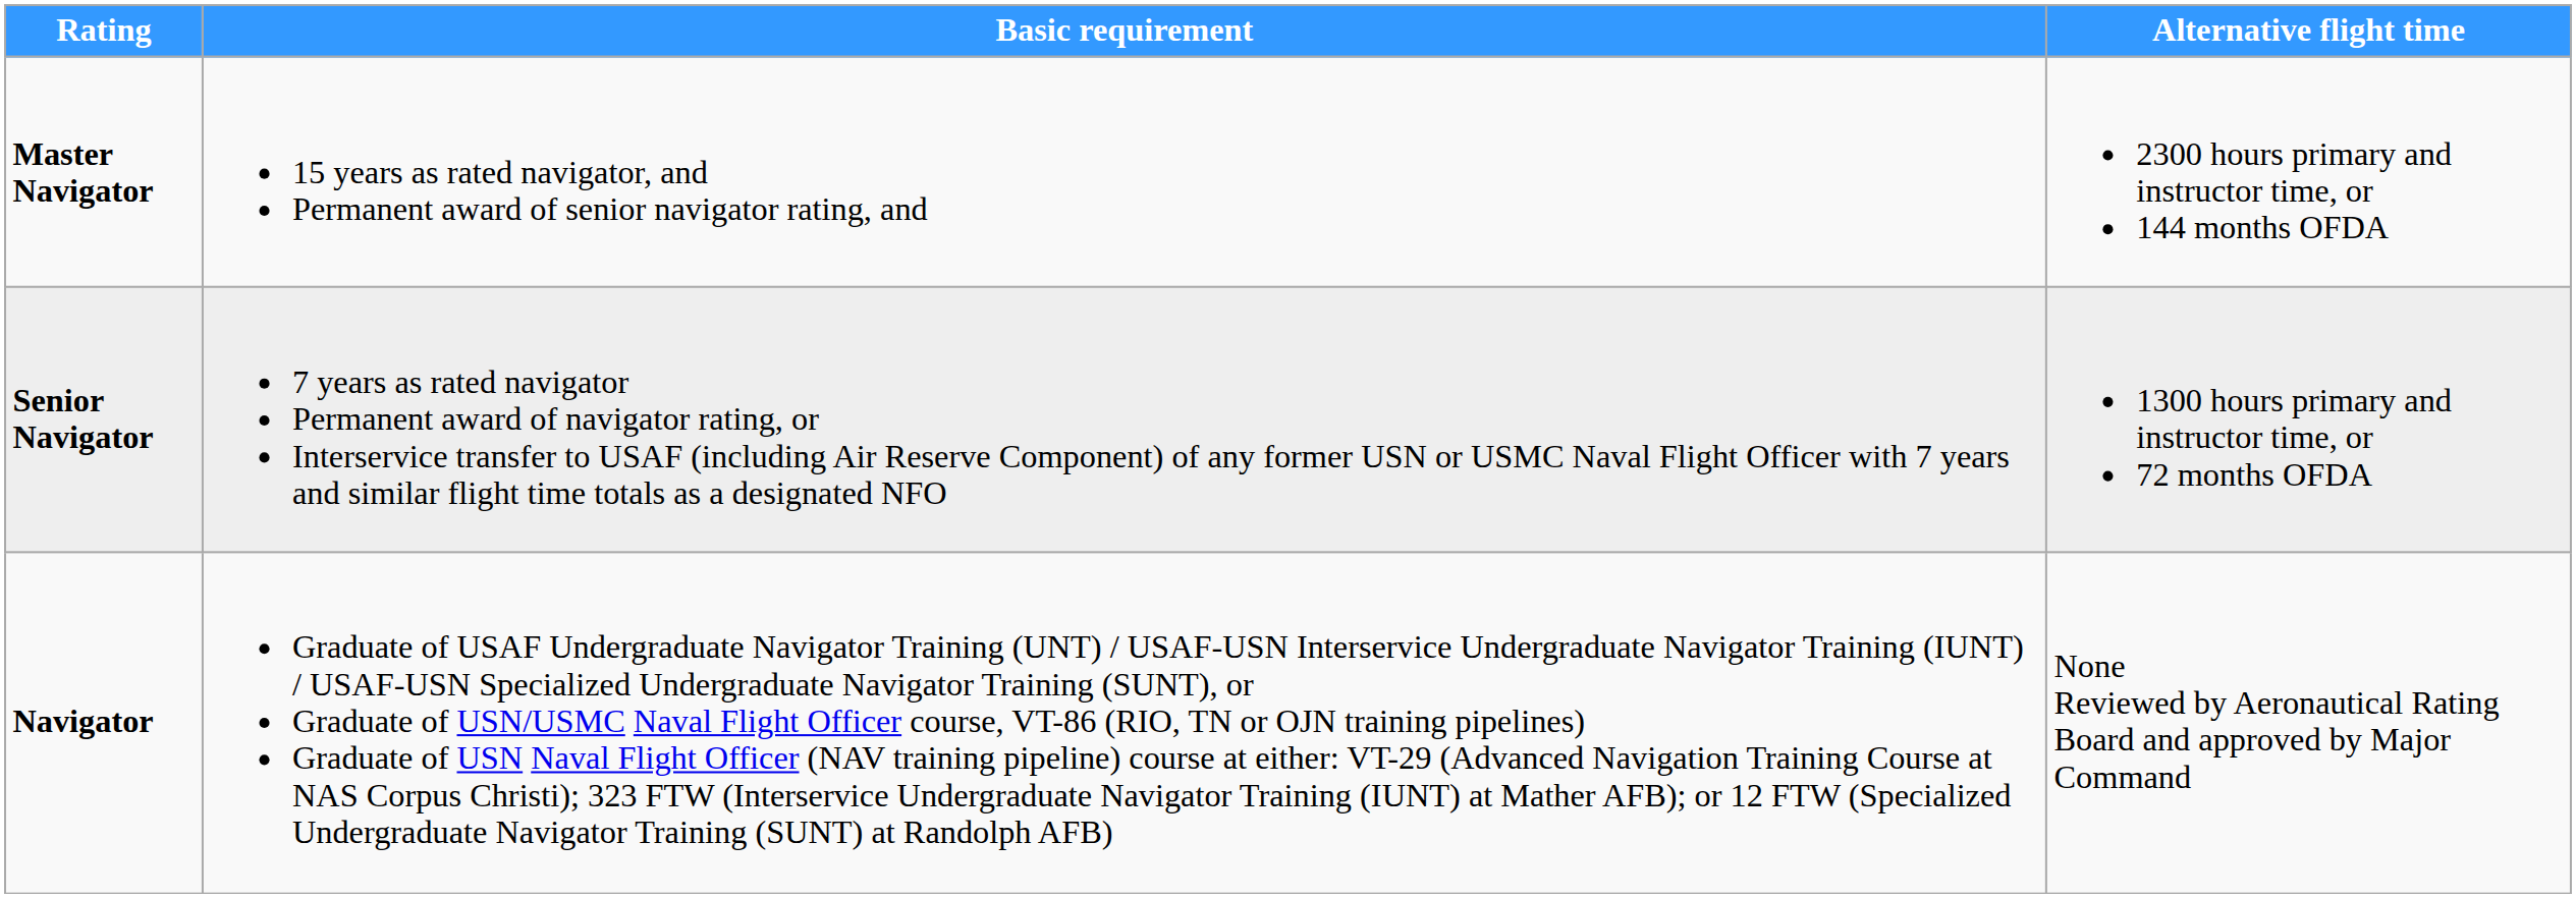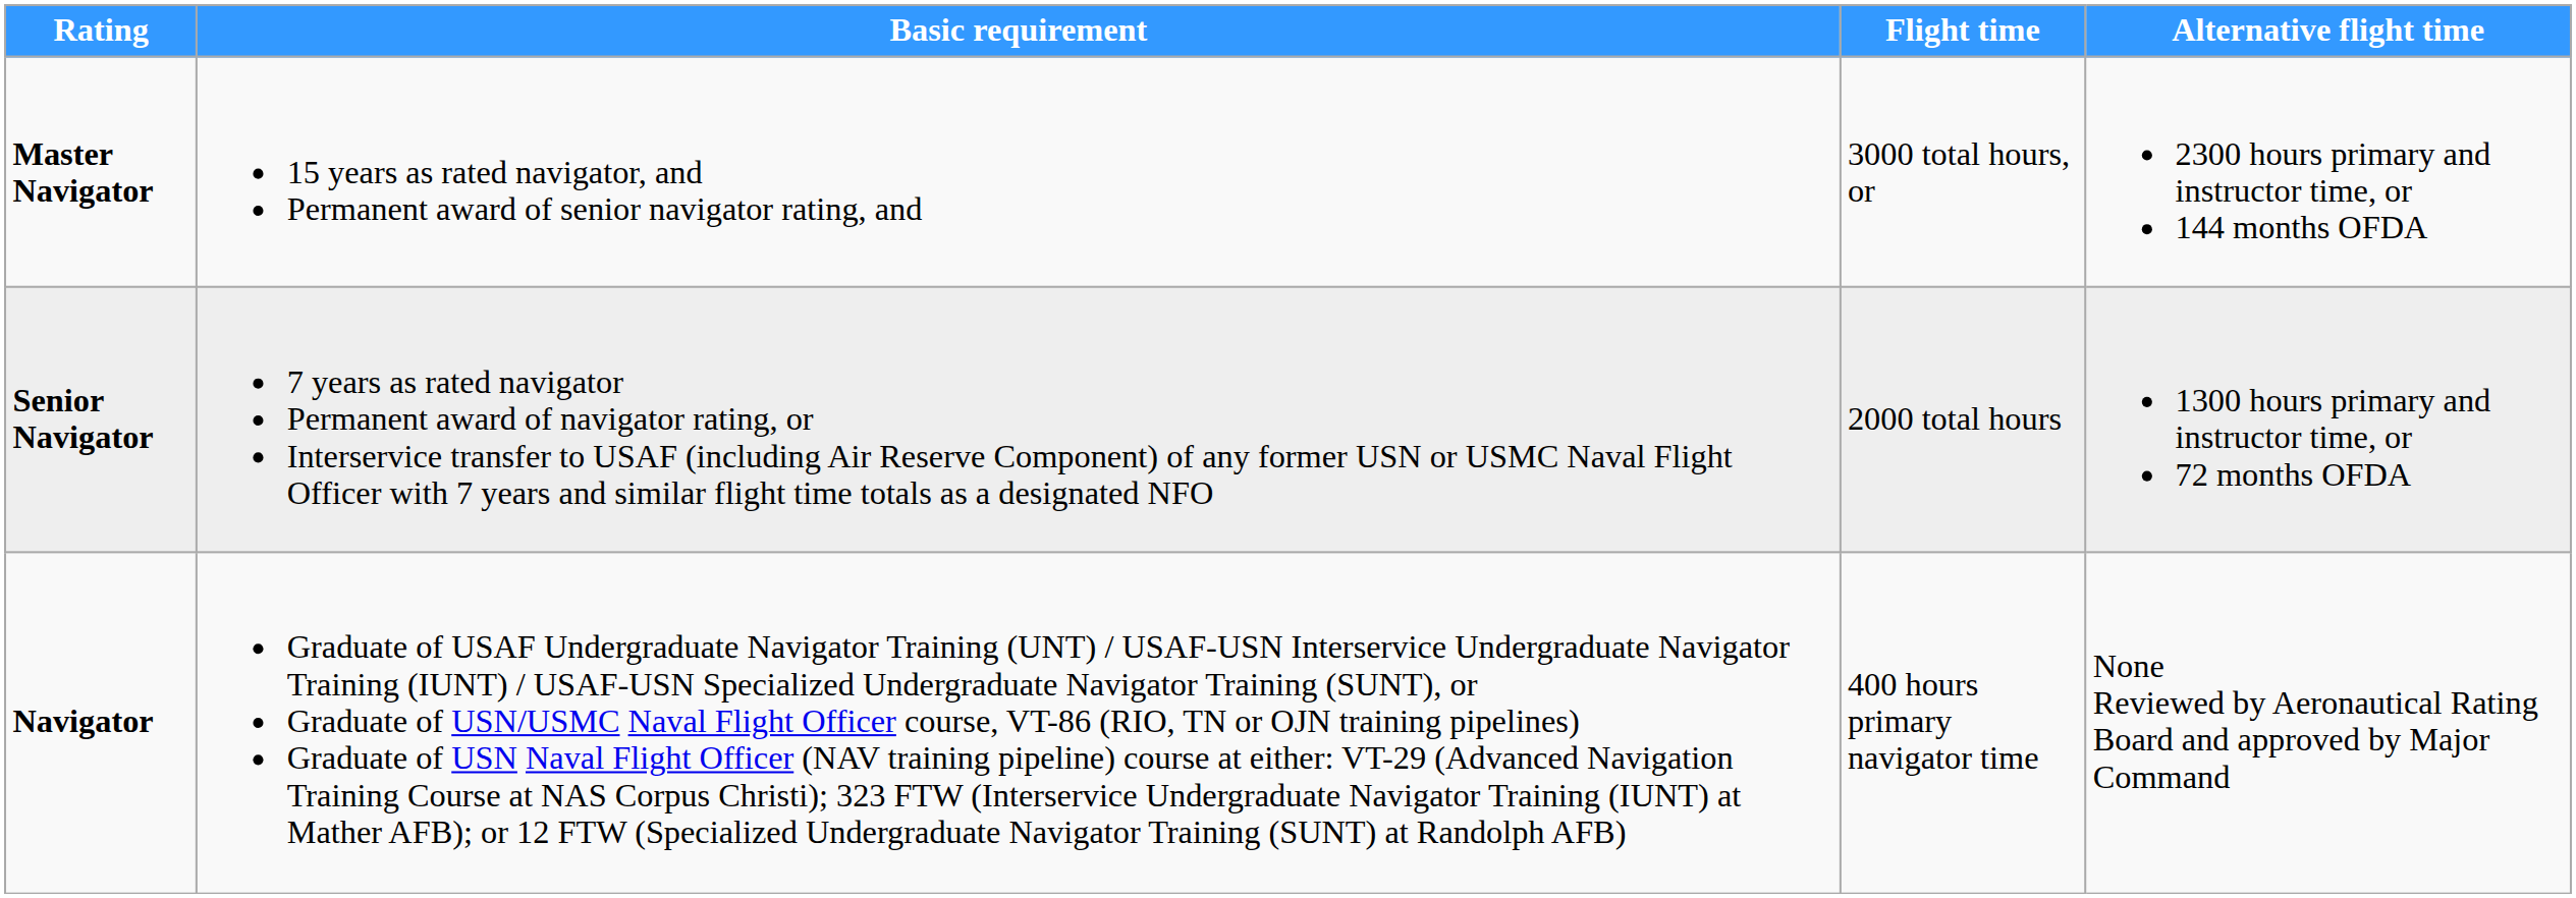+ column: Flight time | 3000 total hours, or | 2000 total hours | 400 hours primary navigator time
